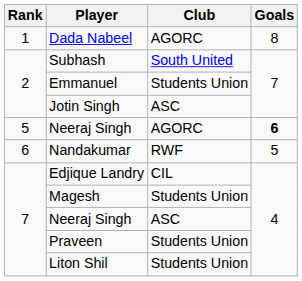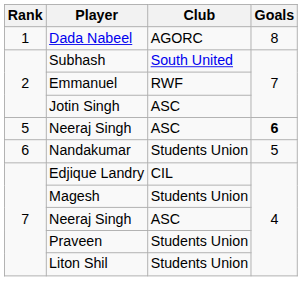Emmanuel | Club: Students Union -> RWF
5 / Neeraj Singh | Club: AGORC -> ASC
Nandakumar | Club: RWF -> Students Union
